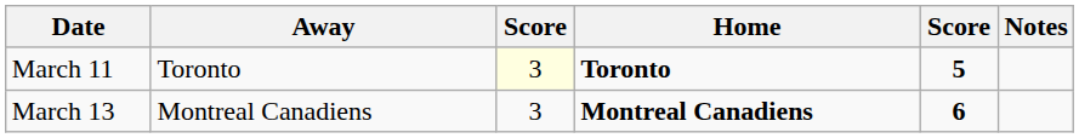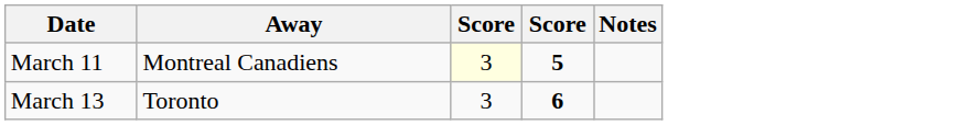- column: Home | Toronto | Montreal Canadiens
March 11 | Away: Toronto -> Montreal Canadiens
March 13 | Away: Montreal Canadiens -> Toronto
